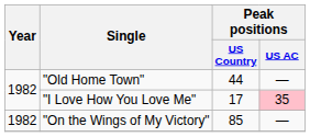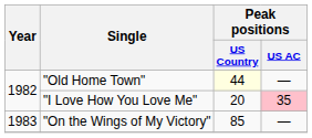"Old Home Town" | Peak positions / US Country: no background -> lightyellow background
"I Love How You Love Me" | Peak positions / US Country: 17 -> 20
"On the Wings of My Victory" | Year: 1982 -> 1983
